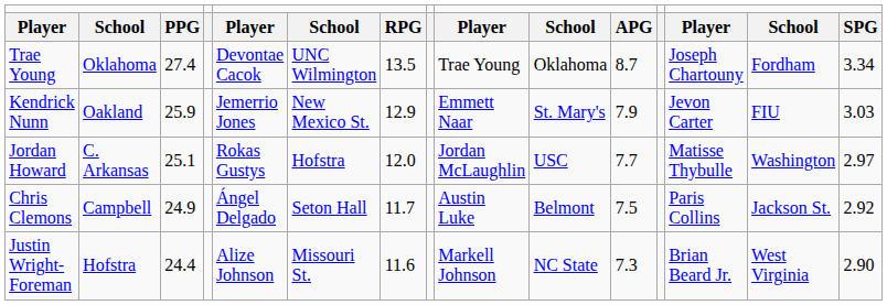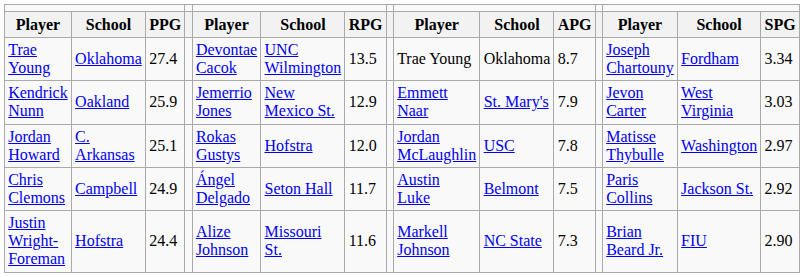Kendrick Nunn | column 14: FIU -> West Virginia
Jordan Howard | column 11: 7.7 -> 7.8
Justin Wright-Foreman | column 14: West Virginia -> FIU
